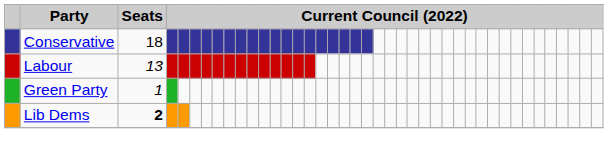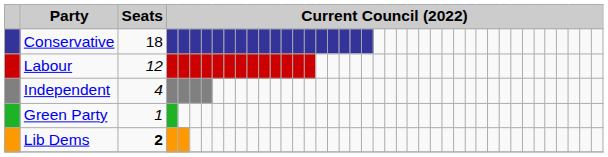Labour | Seats: 13 -> 12
+ row: Independent | 4
